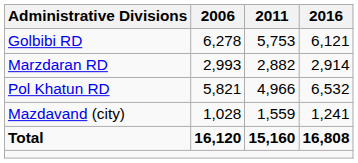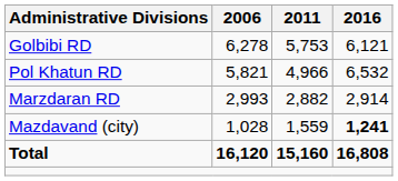rows swapped: Marzdaran RD <-> Pol Khatun RD
Mazdavand (city) | 2016: normal -> bold
